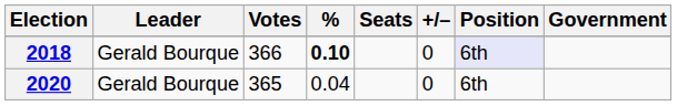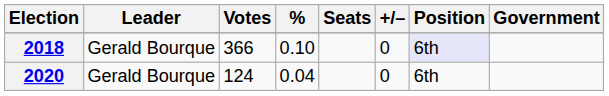2018 | %: bold -> normal
2020 | Votes: 365 -> 124
